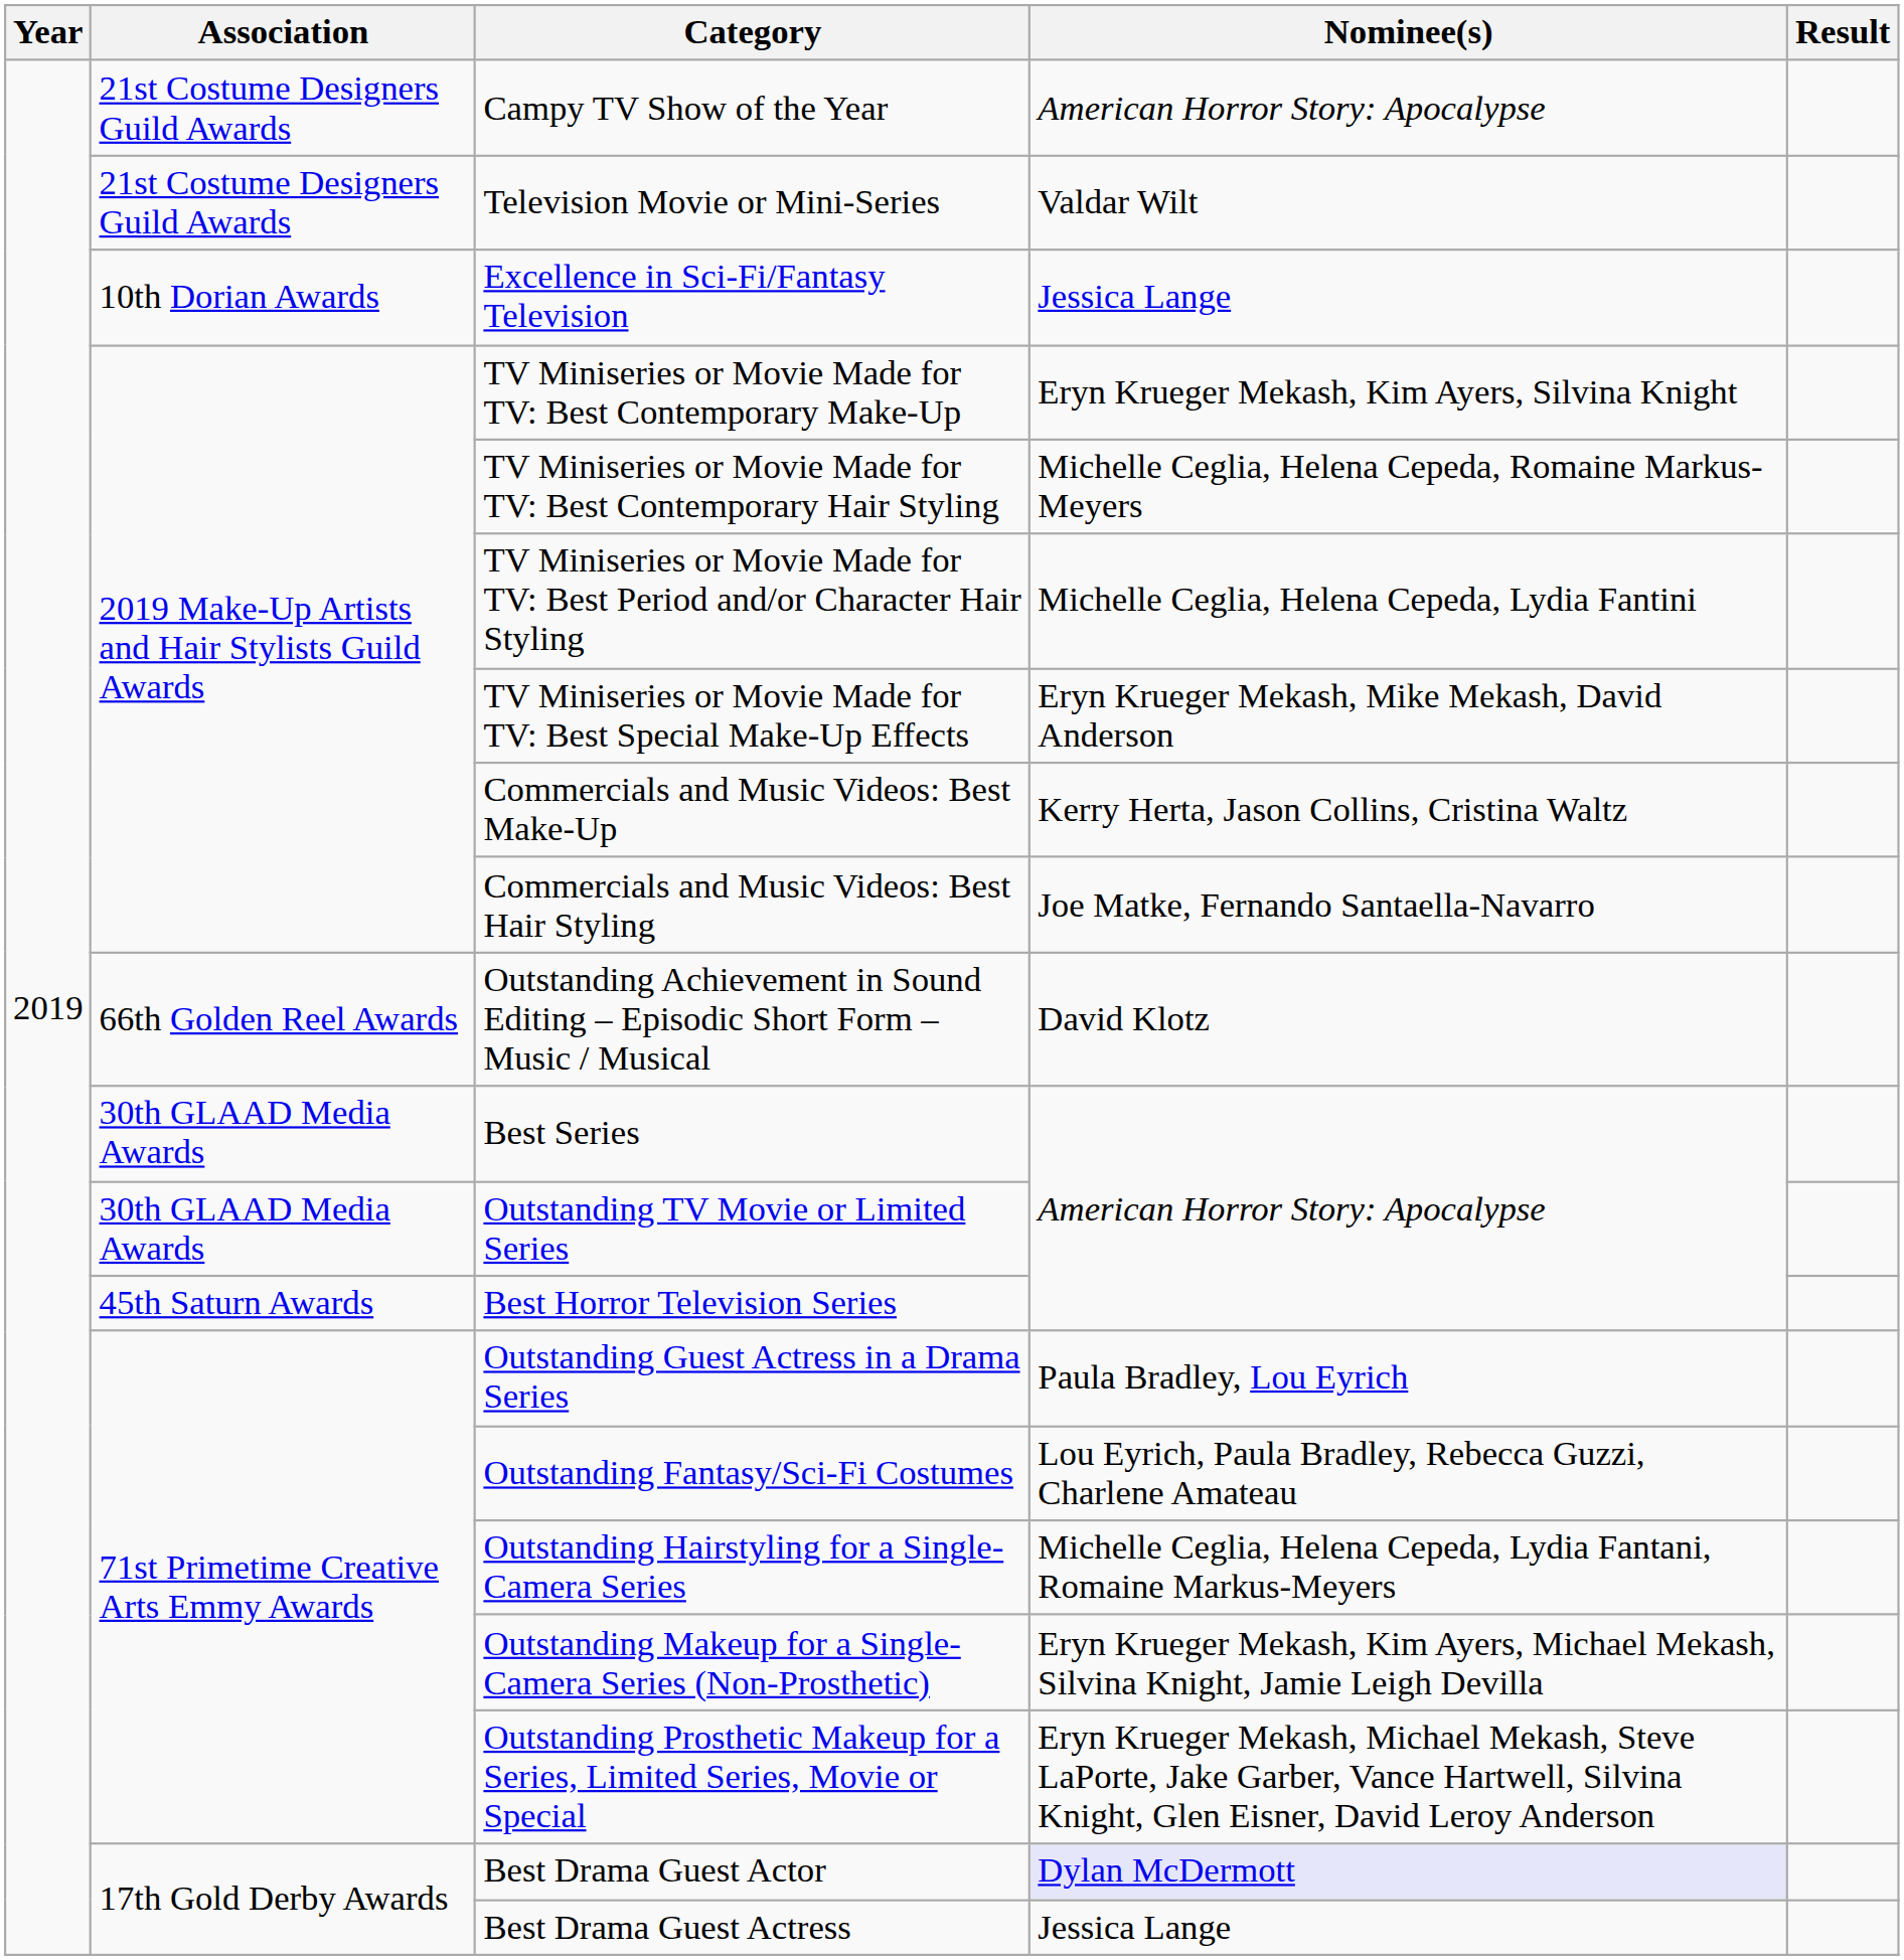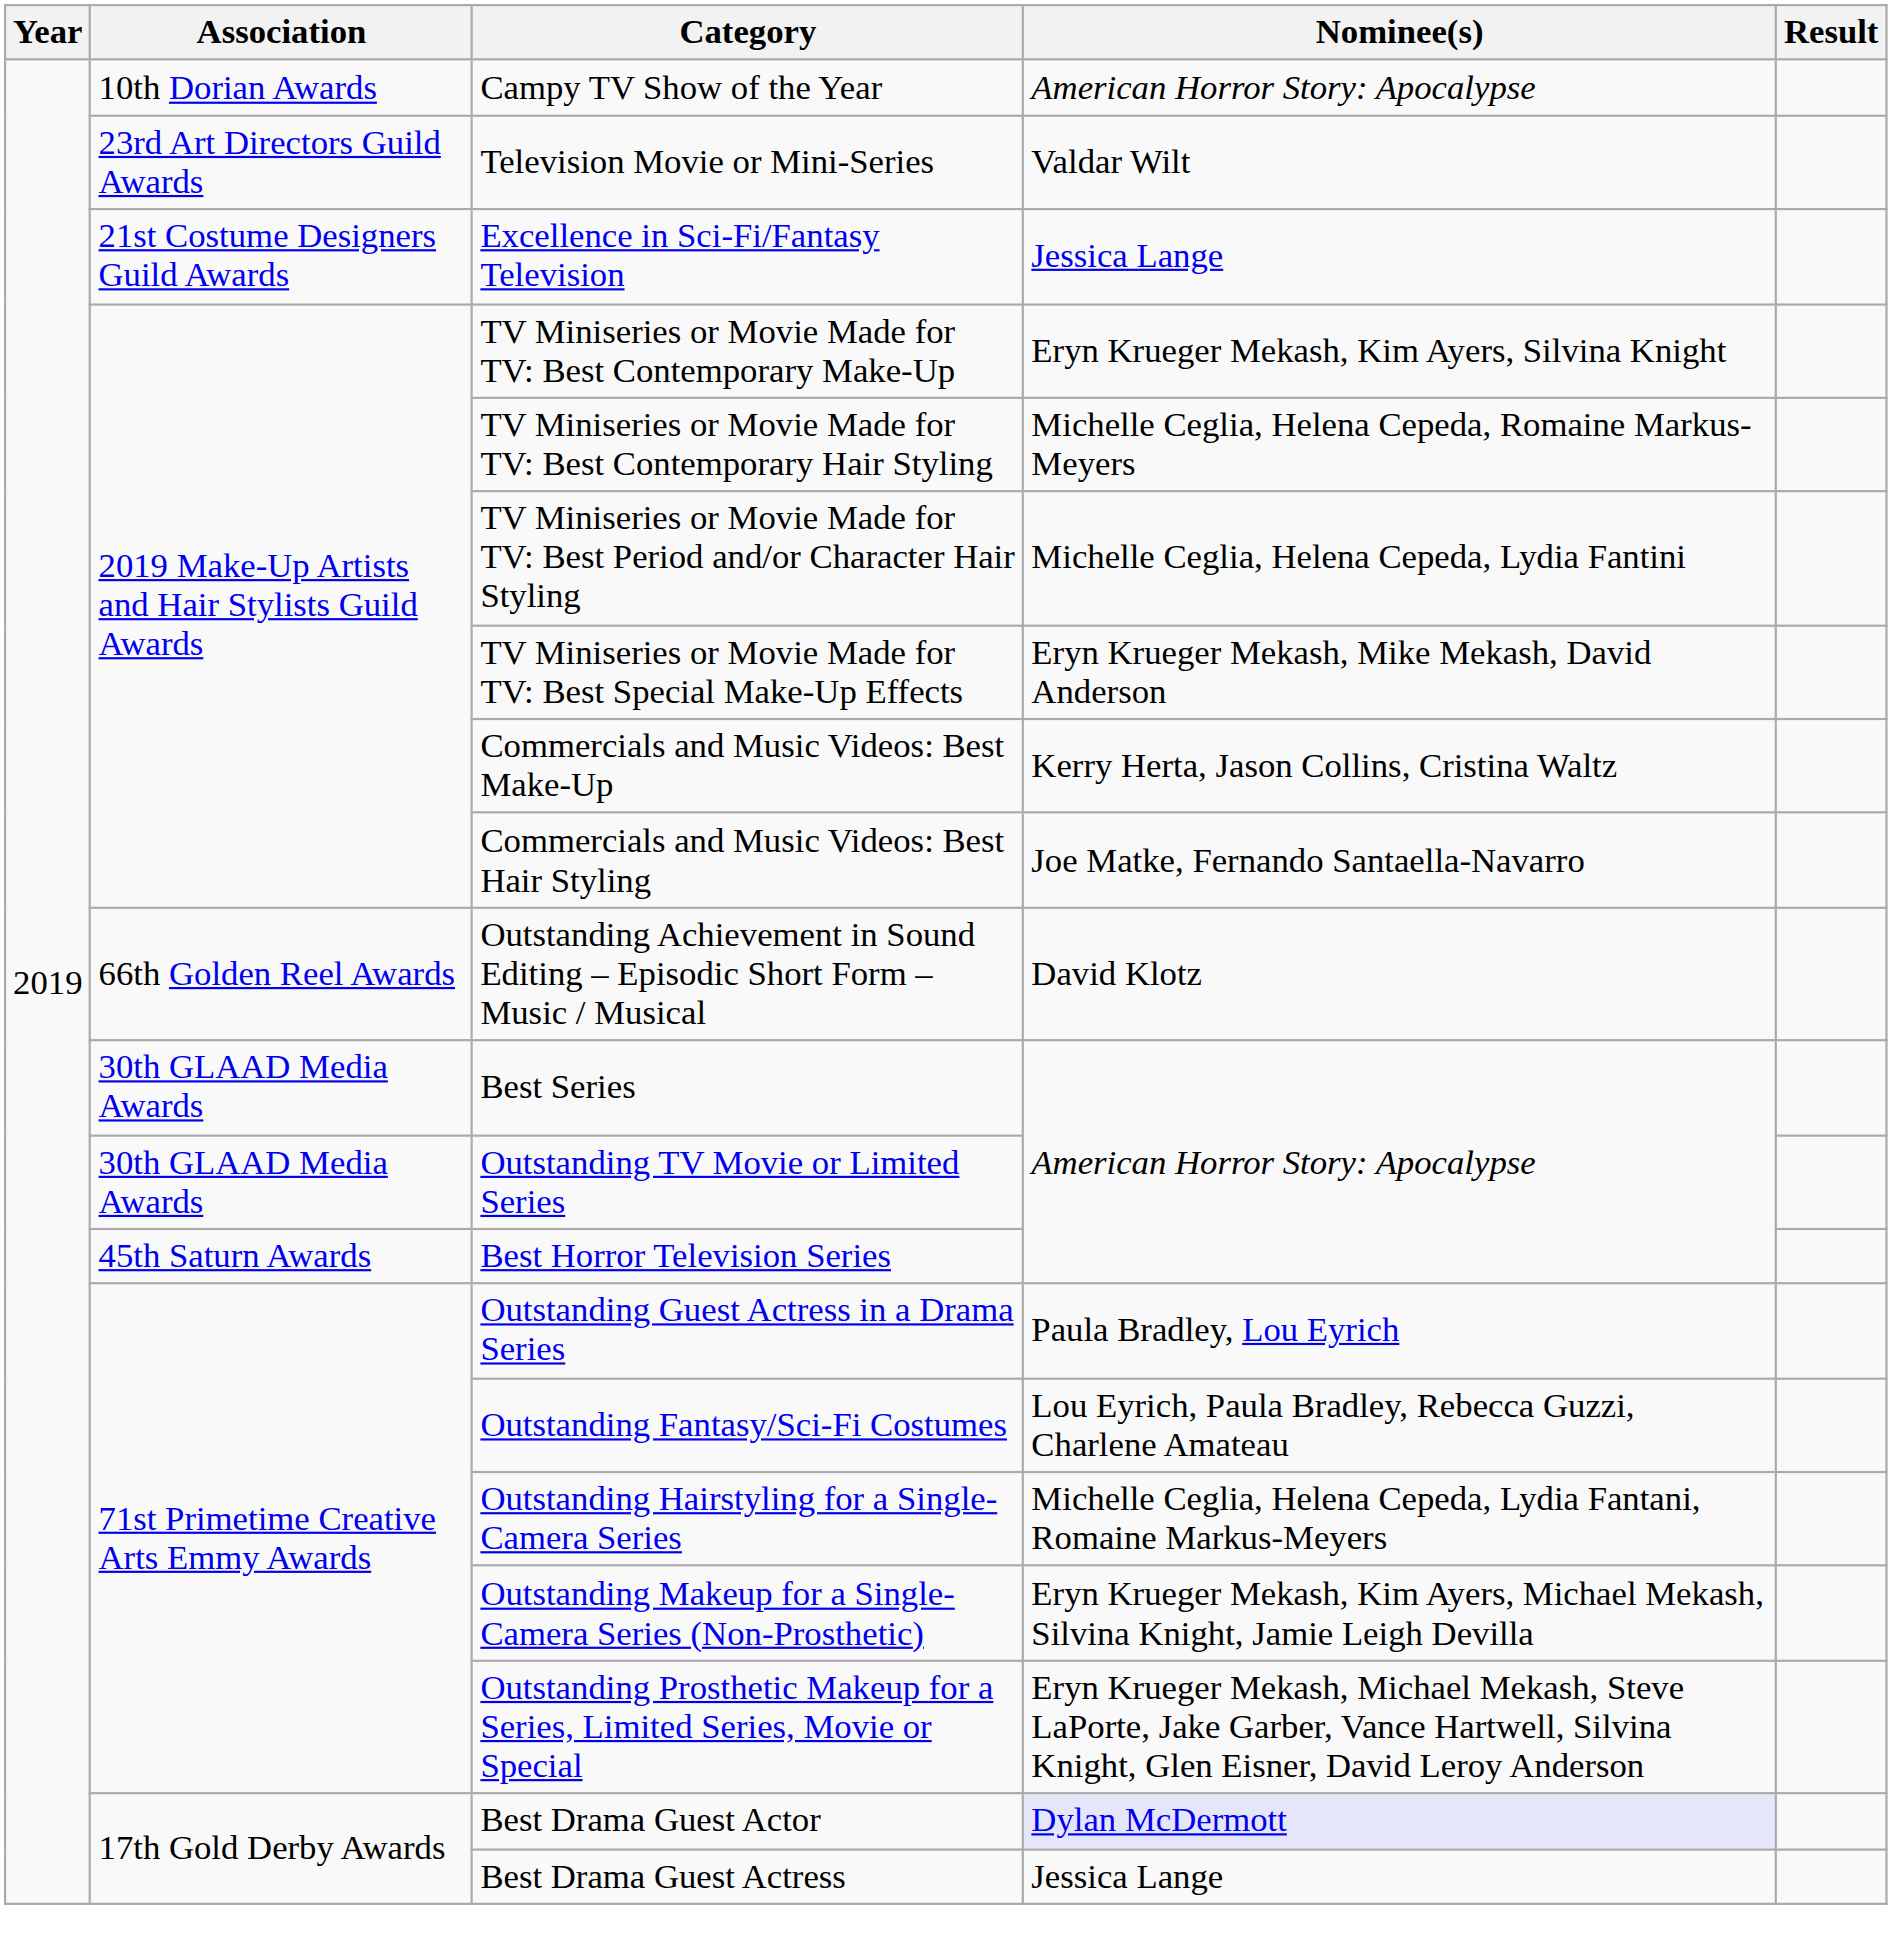Campy TV Show of the Year | Association: 21st Costume Designers Guild Awards -> 10th Dorian Awards
Television Movie or Mini-Series | Association: 21st Costume Designers Guild Awards -> 23rd Art Directors Guild Awards
Excellence in Sci-Fi/Fantasy Television | Association: 10th Dorian Awards -> 21st Costume Designers Guild Awards
